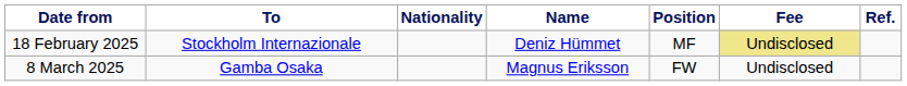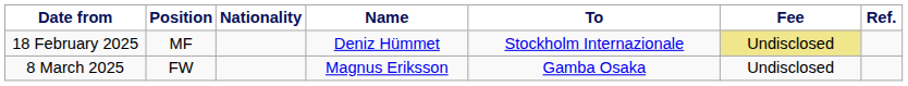columns swapped: Position <-> To
